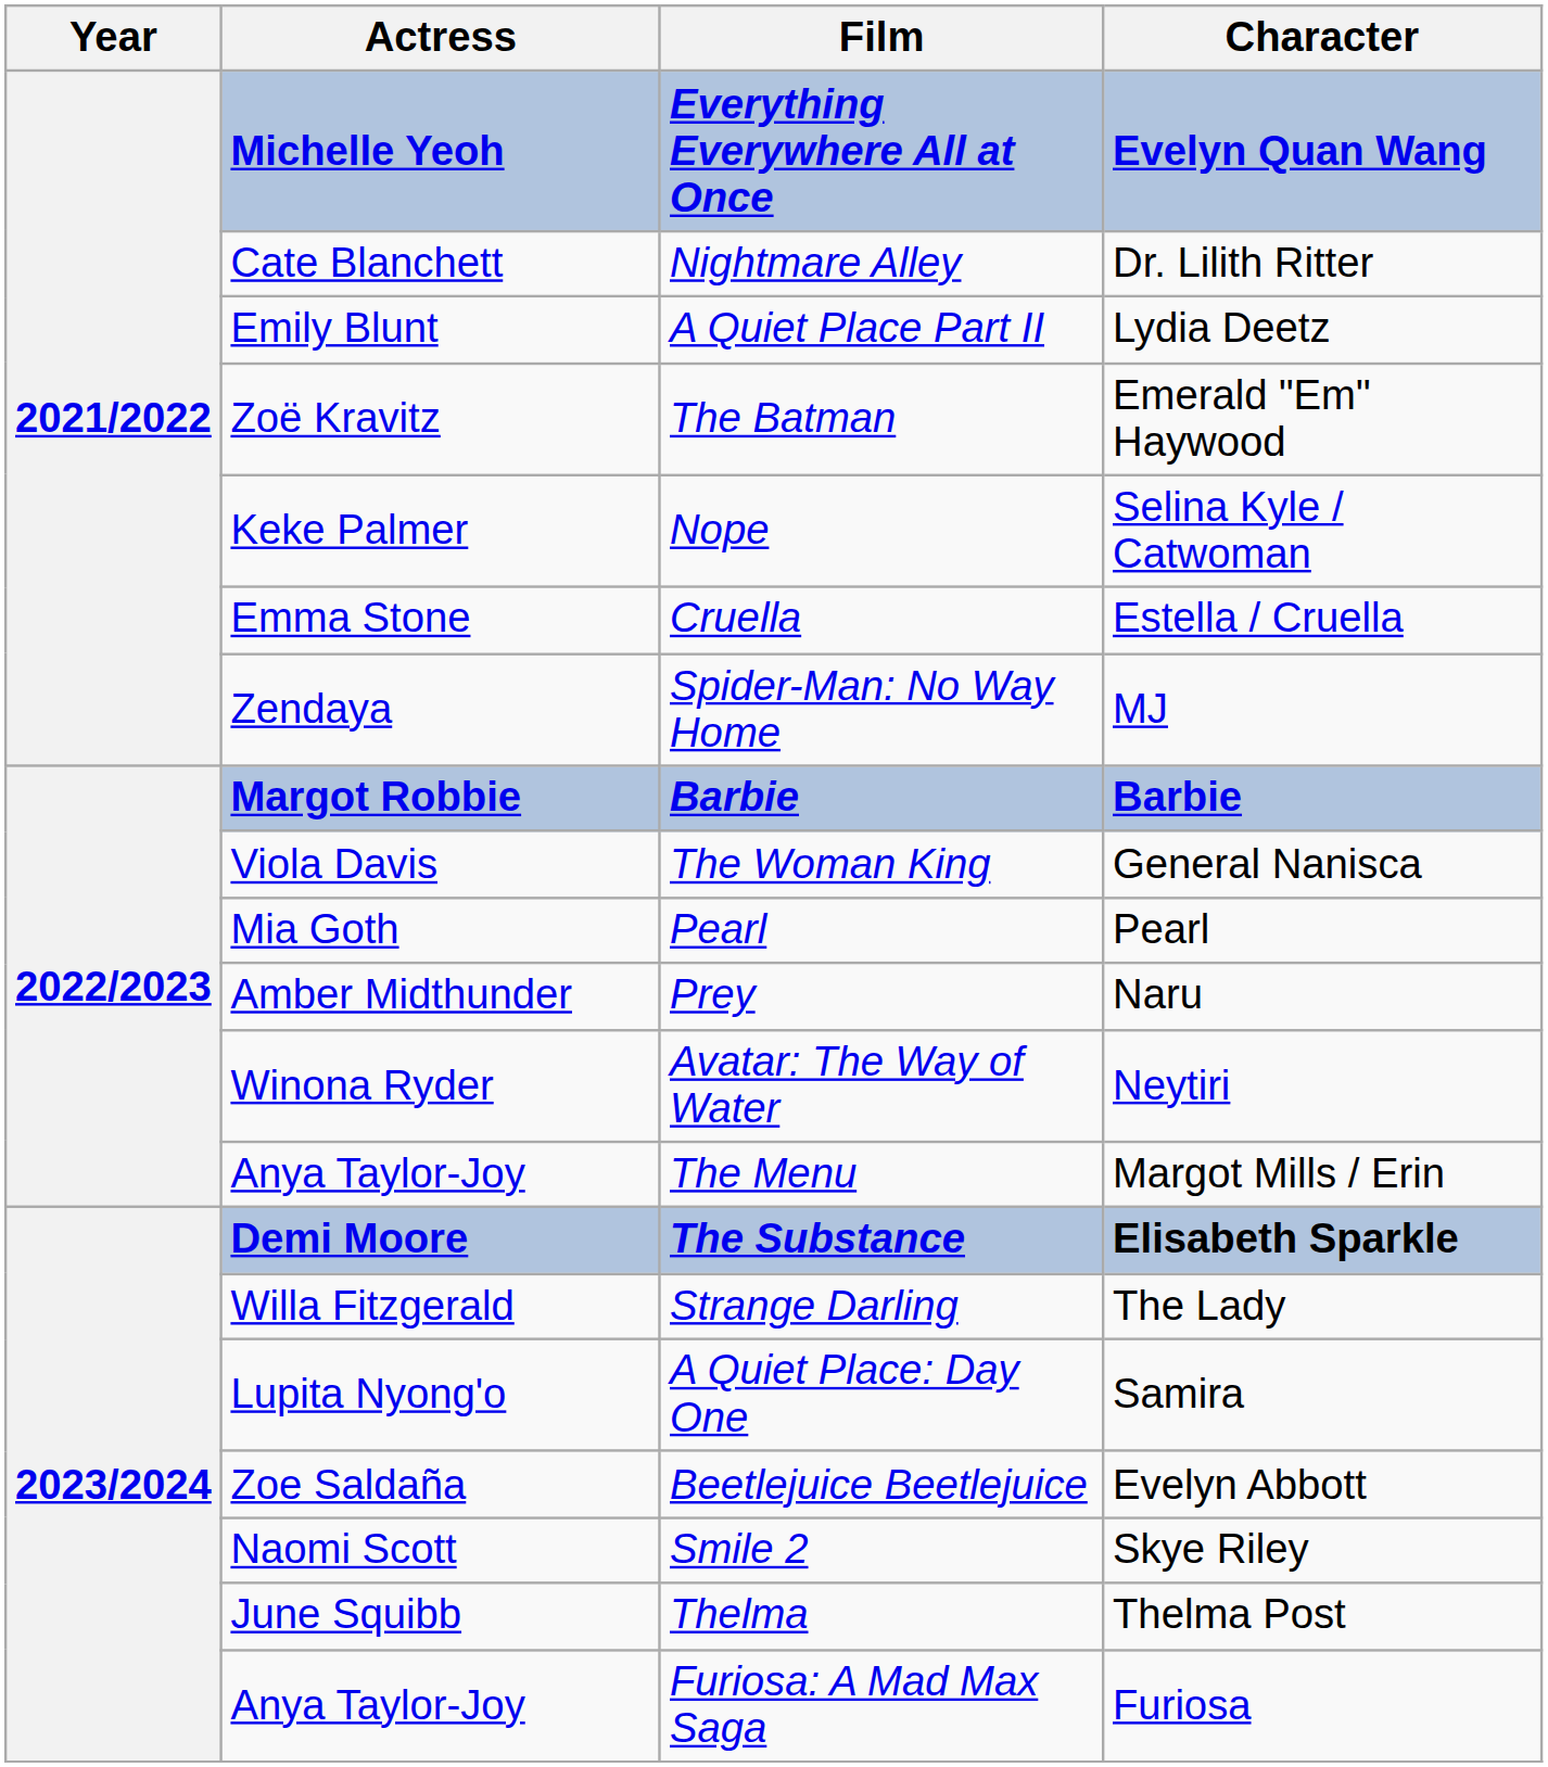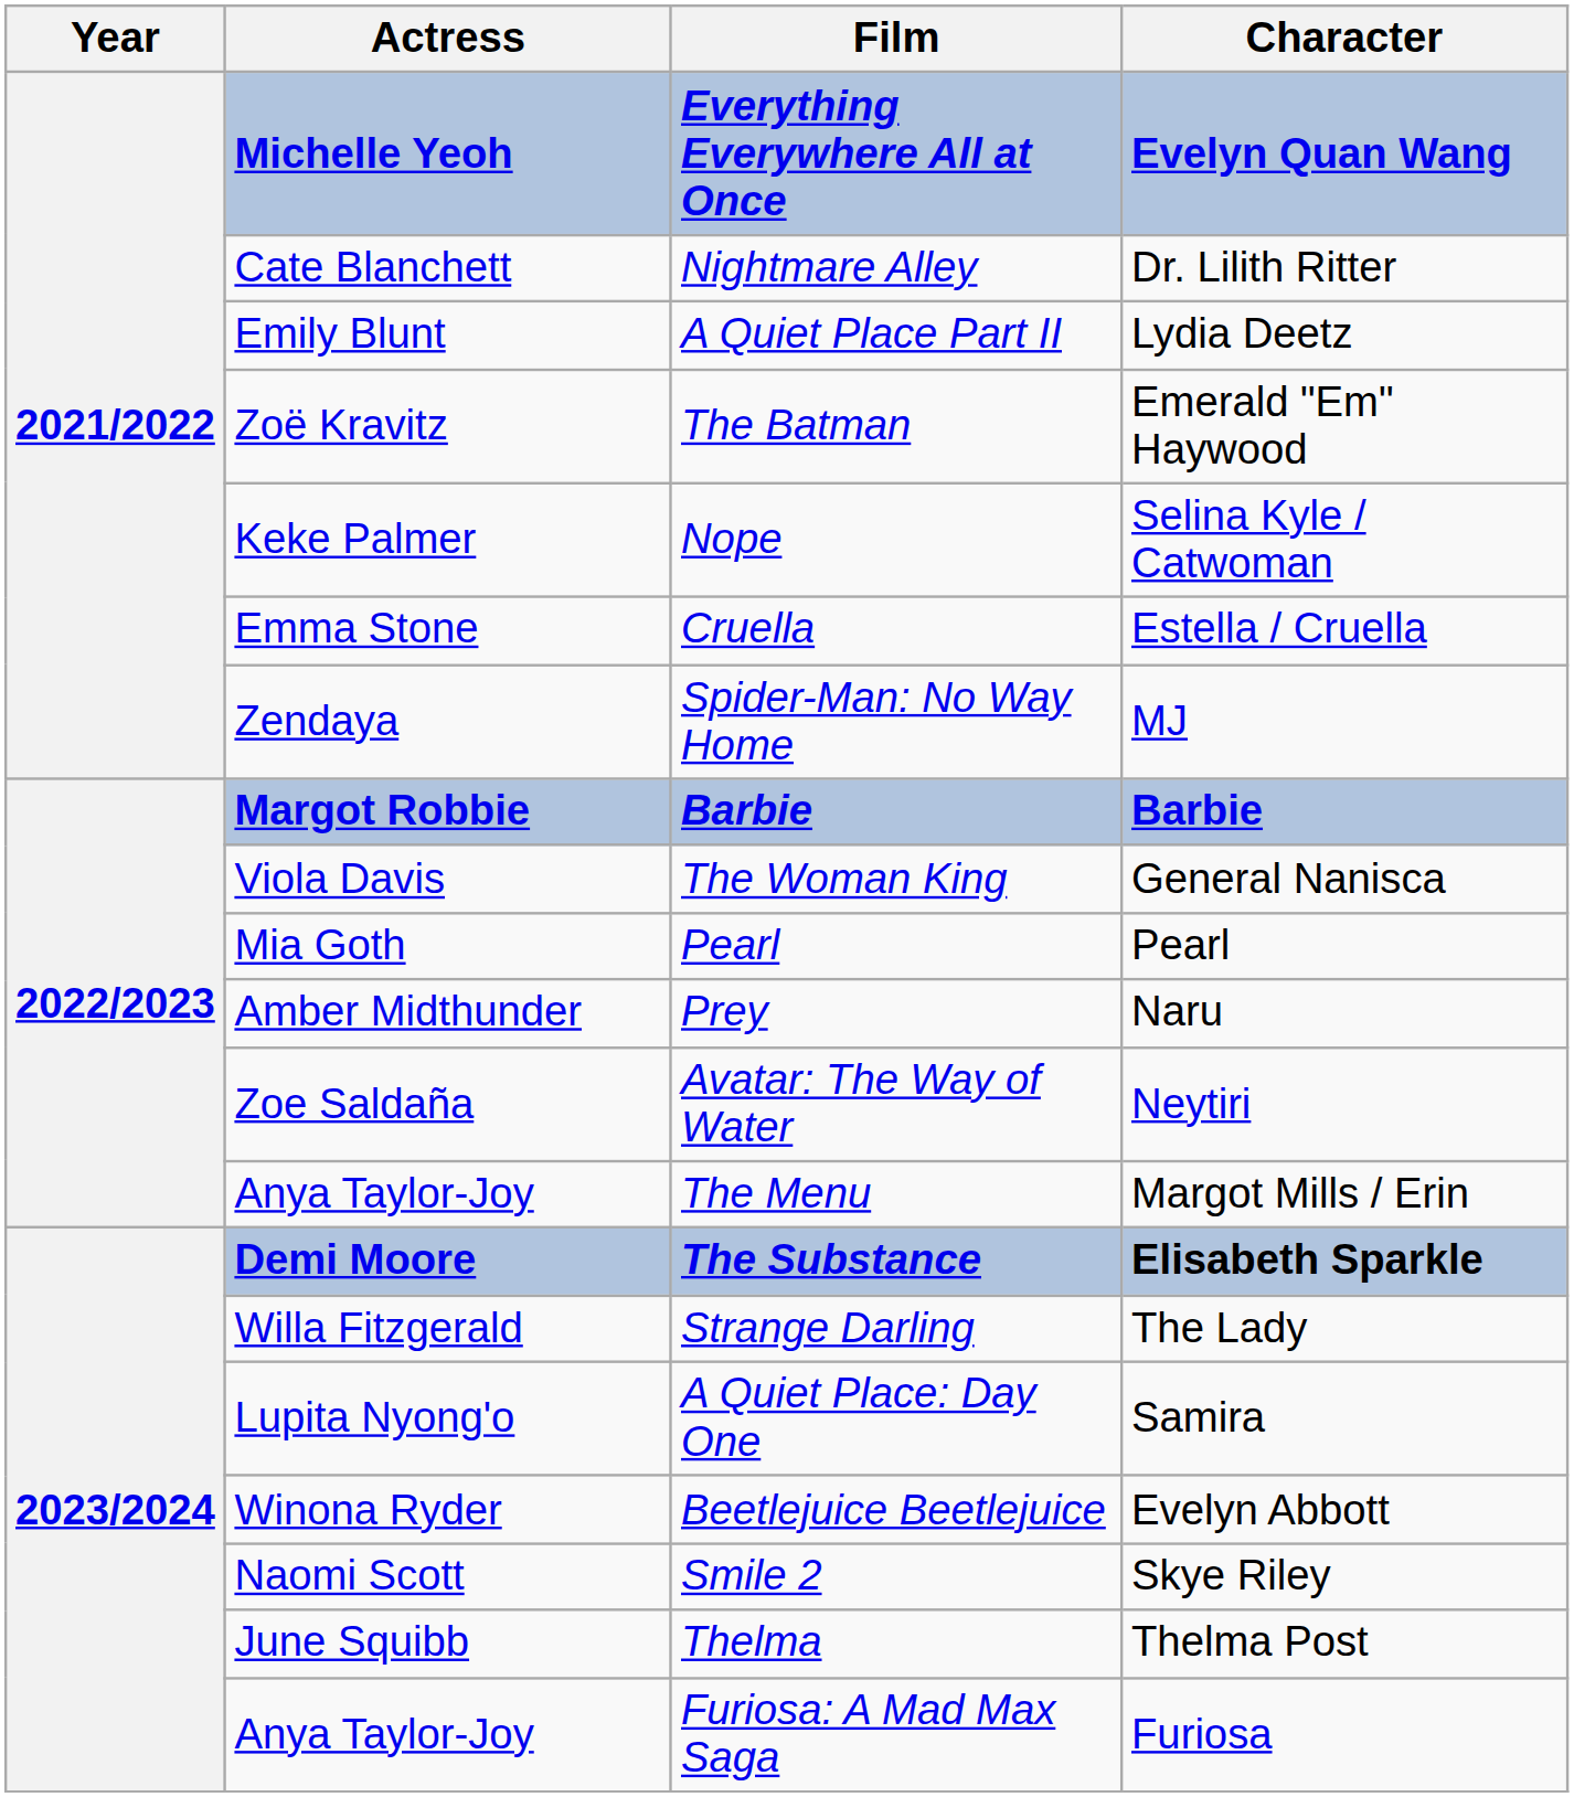Avatar: The Way of Water | Actress: Winona Ryder -> Zoe Saldaña
Beetlejuice Beetlejuice | Actress: Zoe Saldaña -> Winona Ryder
